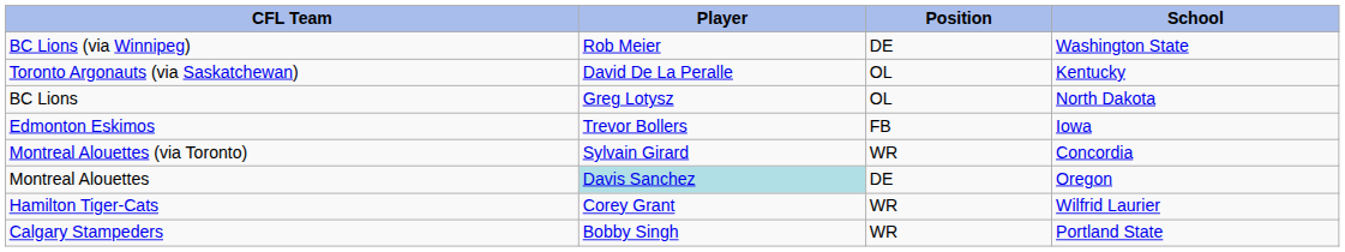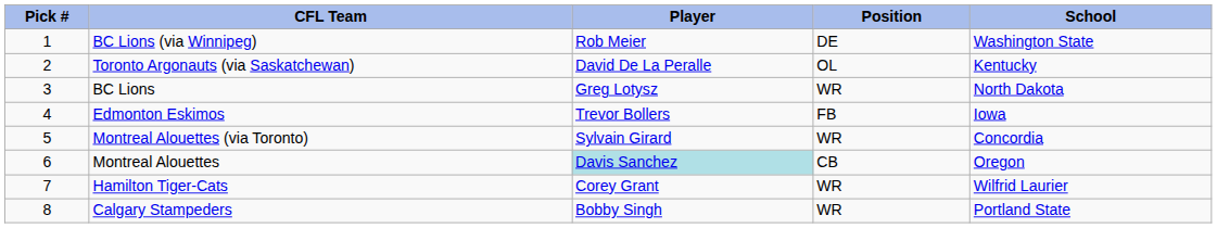+ column: Pick # | 1 | 2 | 3 | 4 | 5 | 6 | 7 | 8
BC Lions | Position: OL -> WR
Montreal Alouettes | Position: DE -> CB
